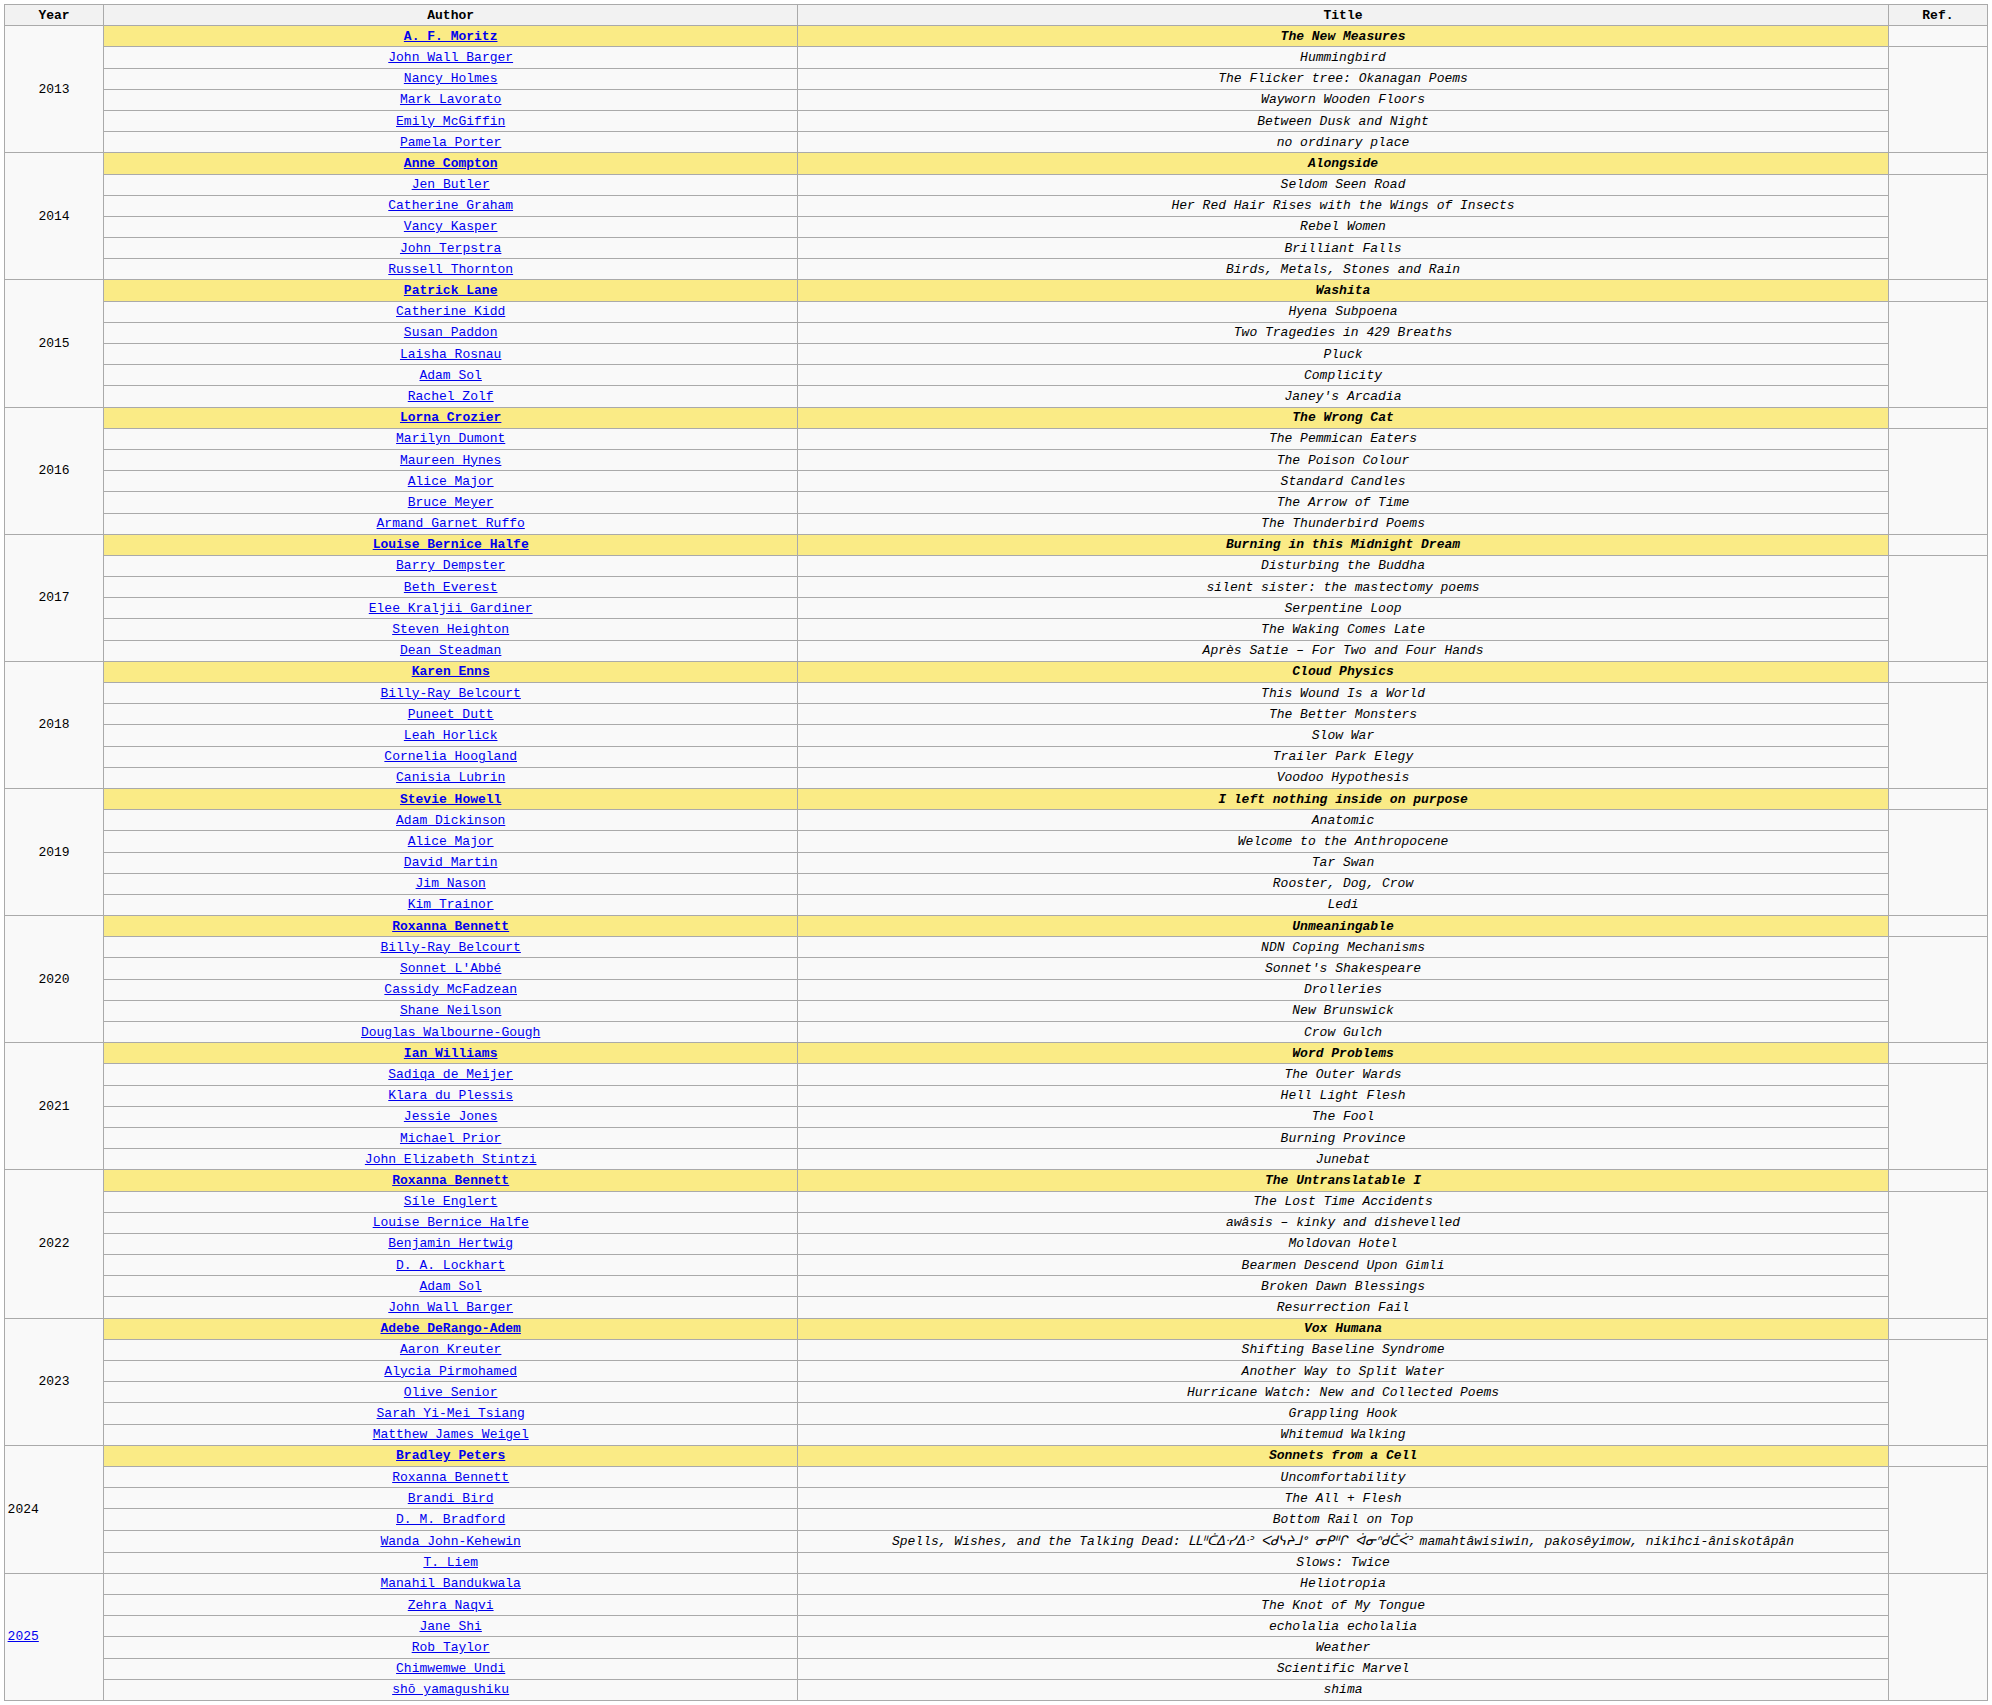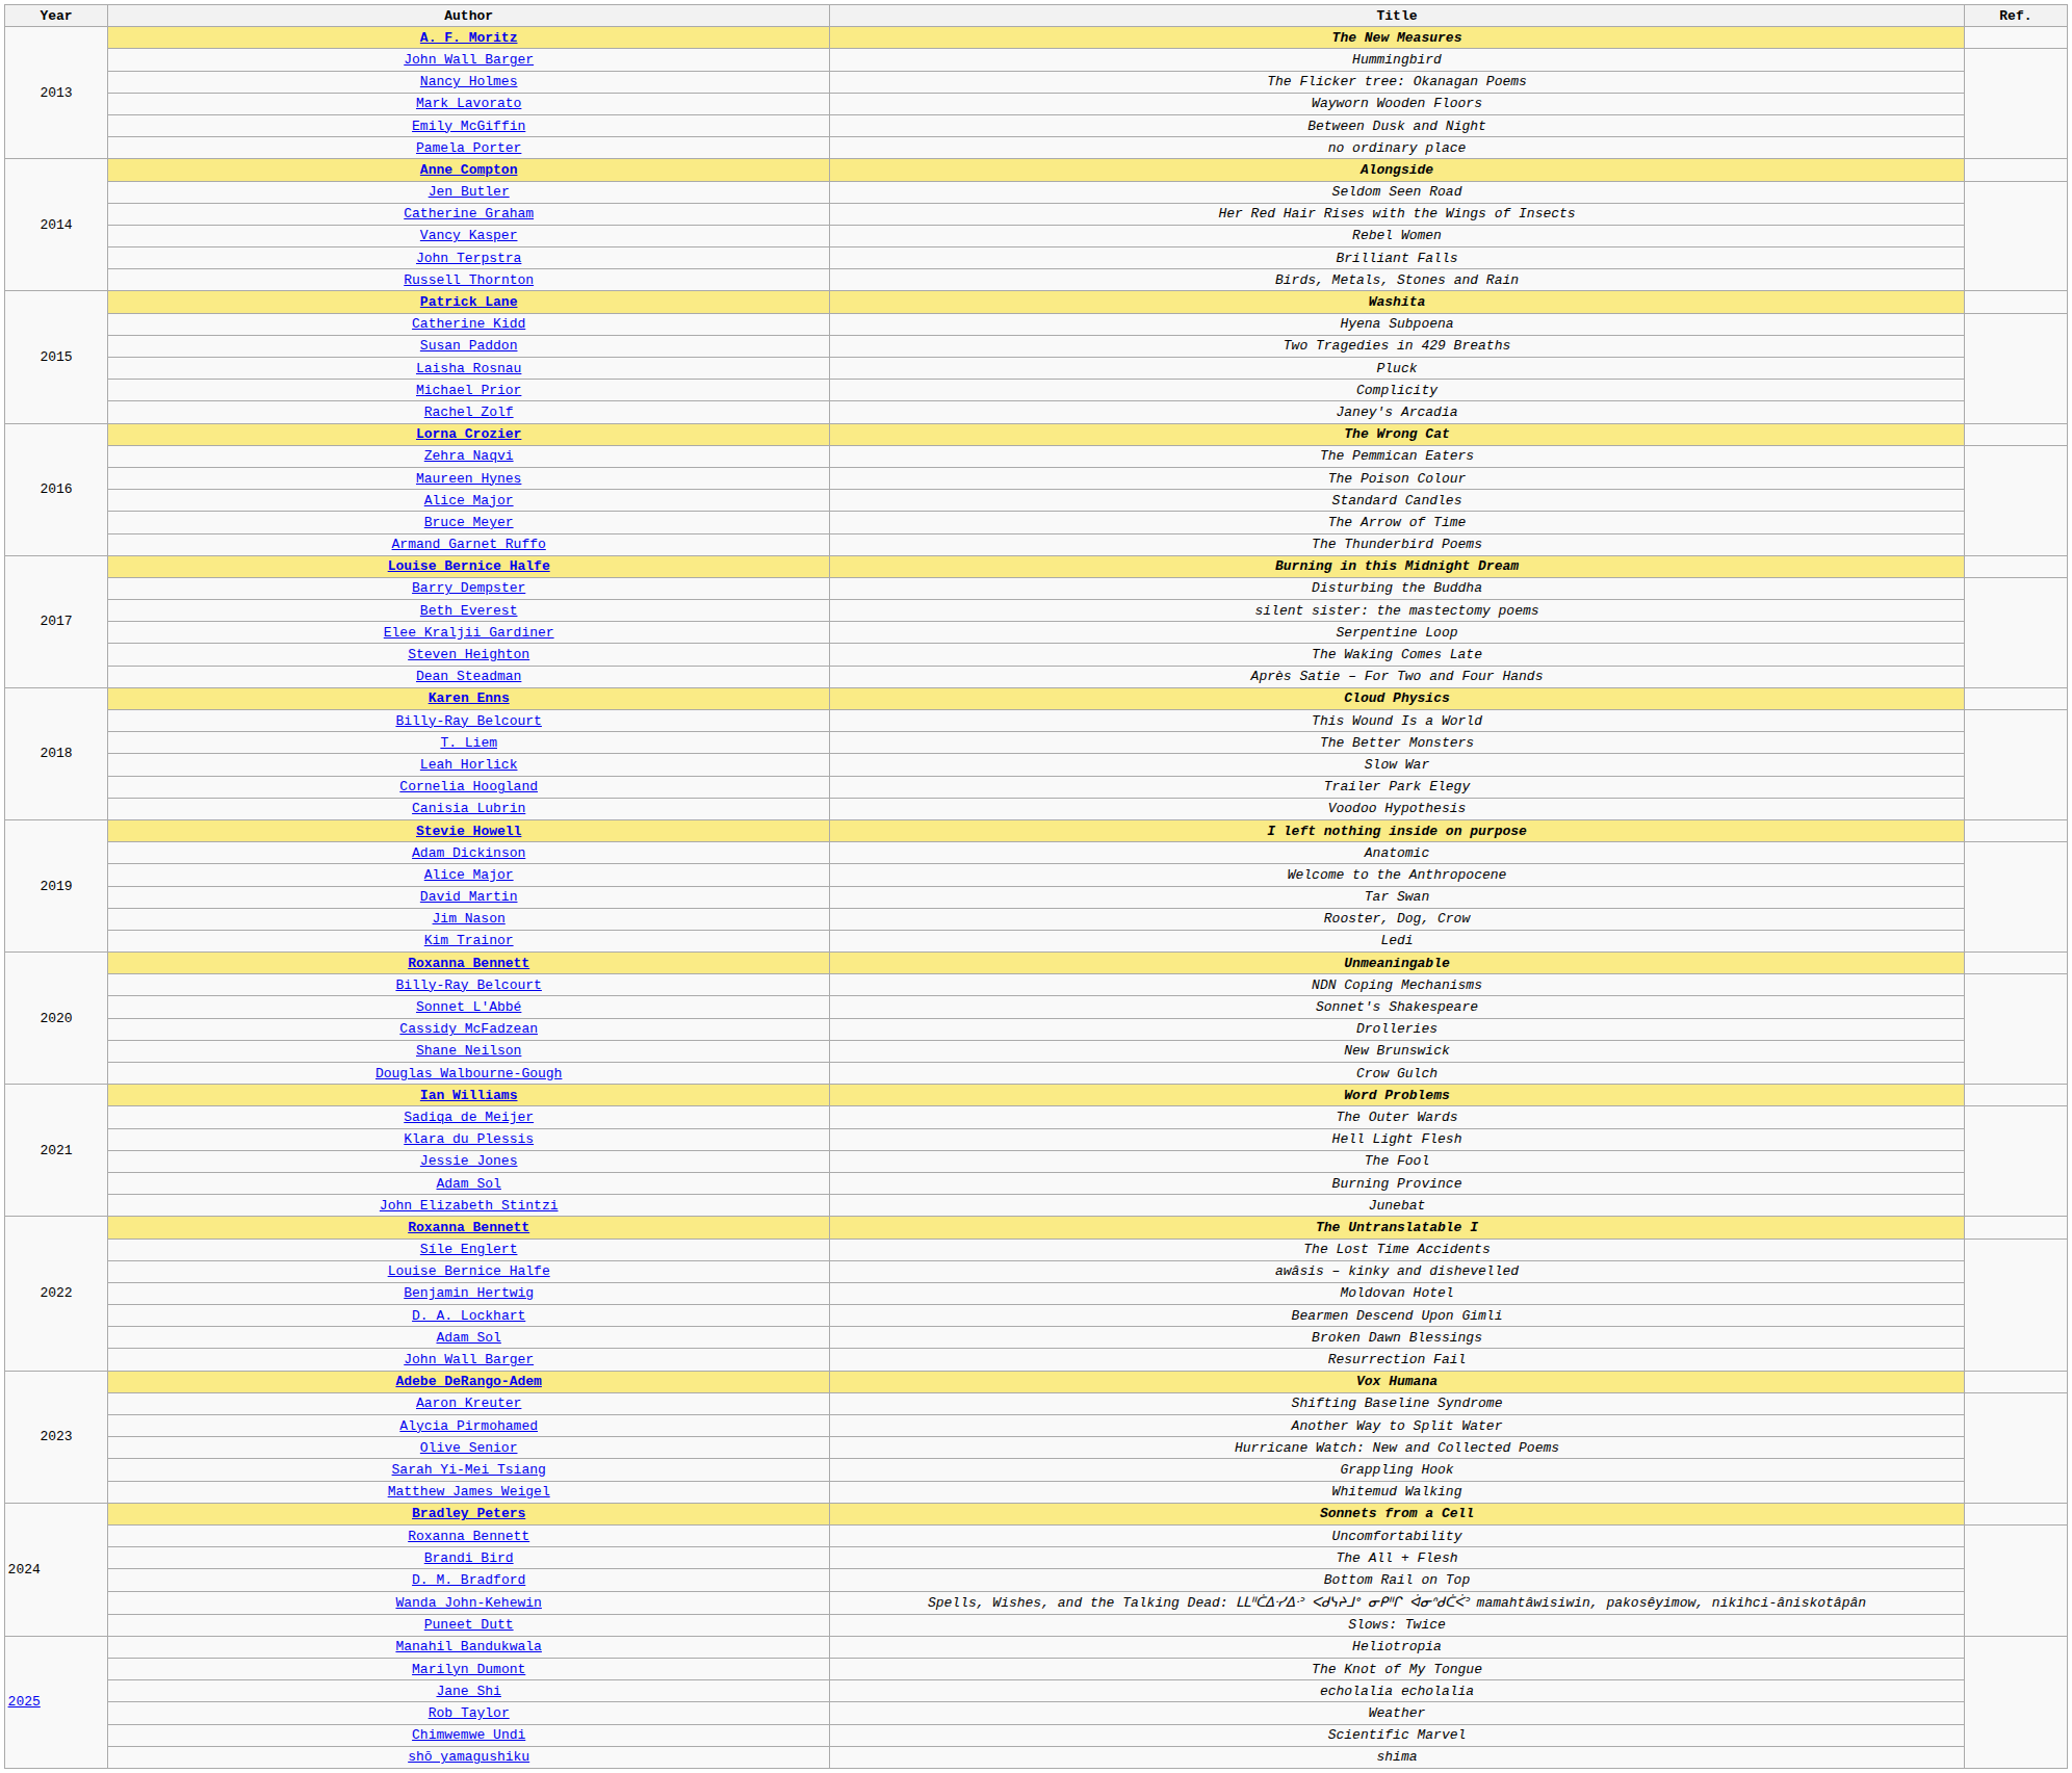Complicity | Author: Adam Sol -> Michael Prior
The Pemmican Eaters | Author: Marilyn Dumont -> Zehra Naqvi
The Better Monsters | Author: Puneet Dutt -> T. Liem
Burning Province | Author: Michael Prior -> Adam Sol
Slows: Twice | Author: T. Liem -> Puneet Dutt
The Knot of My Tongue | Author: Zehra Naqvi -> Marilyn Dumont
